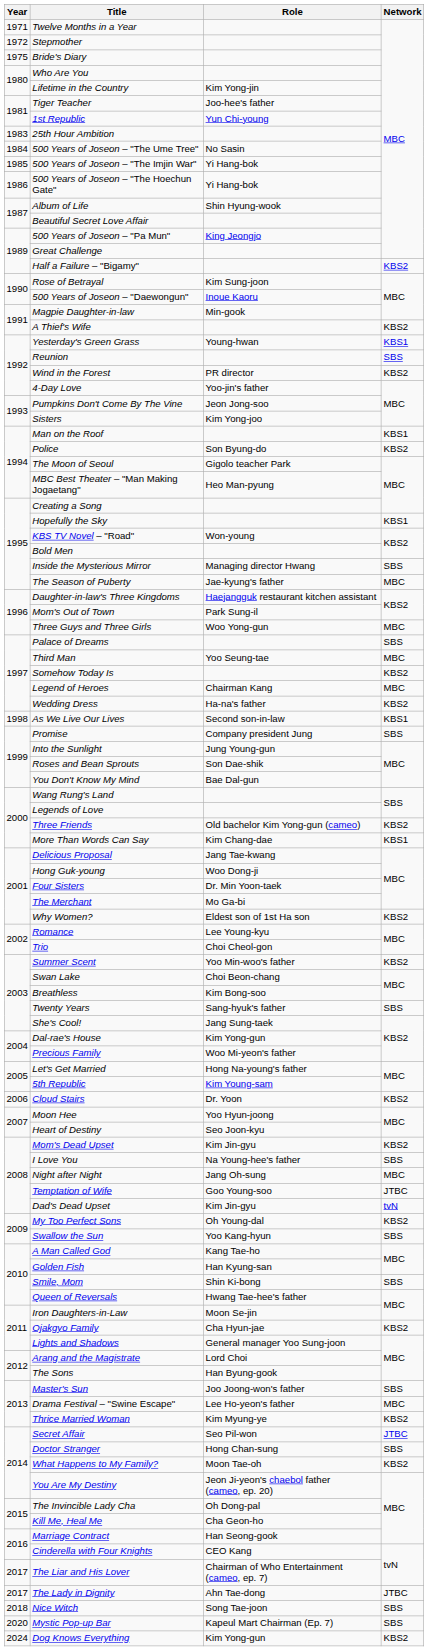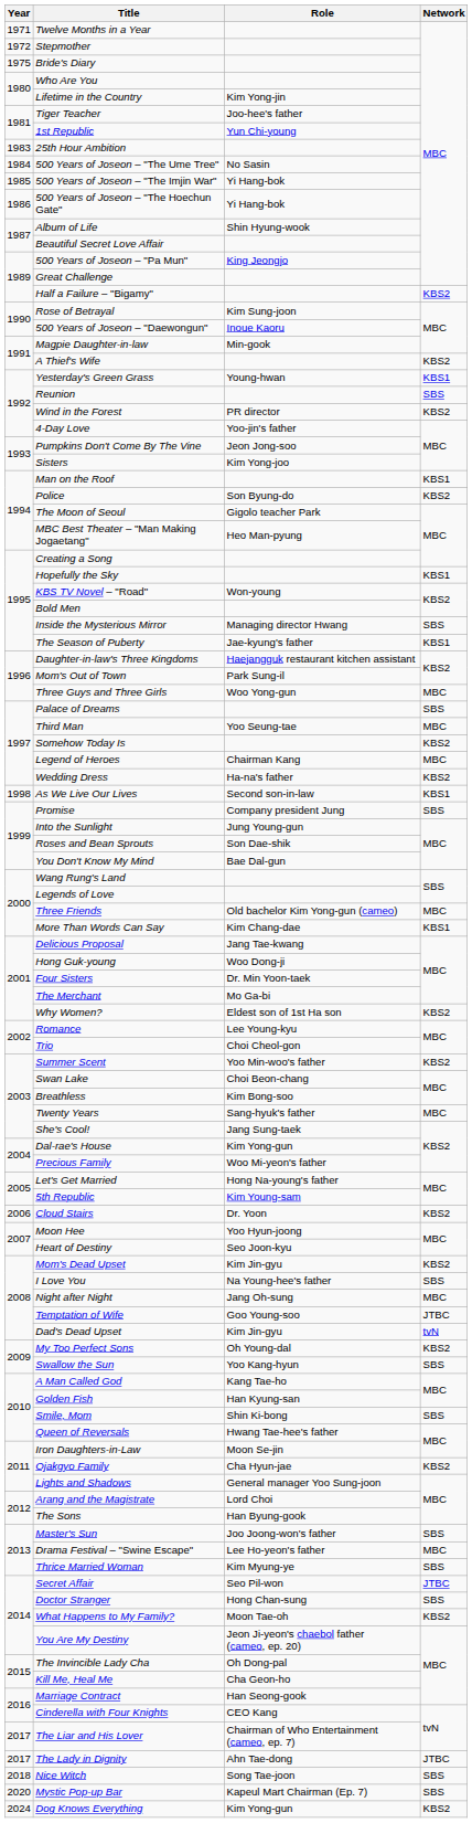The Season of Puberty | Network: MBC -> KBS1
Three Friends | Network: KBS2 -> MBC
Twenty Years | Network: SBS -> MBC
Thrice Married Woman | Network: KBS2 -> SBS
